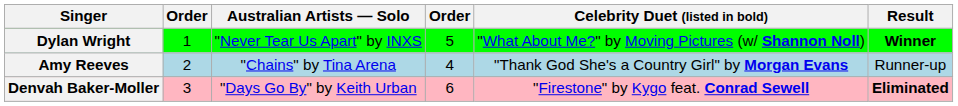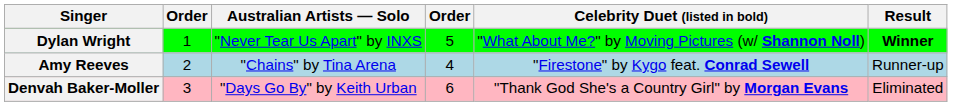Amy Reeves | Celebrity Duet (listed in bold): "Thank God She's a Country Girl" by Morgan Evans -> "Firestone" by Kygo feat. Conrad Sewell
Denvah Baker-Moller | Celebrity Duet (listed in bold): "Firestone" by Kygo feat. Conrad Sewell -> "Thank God She's a Country Girl" by Morgan Evans
Denvah Baker-Moller | Result: bold -> normal
